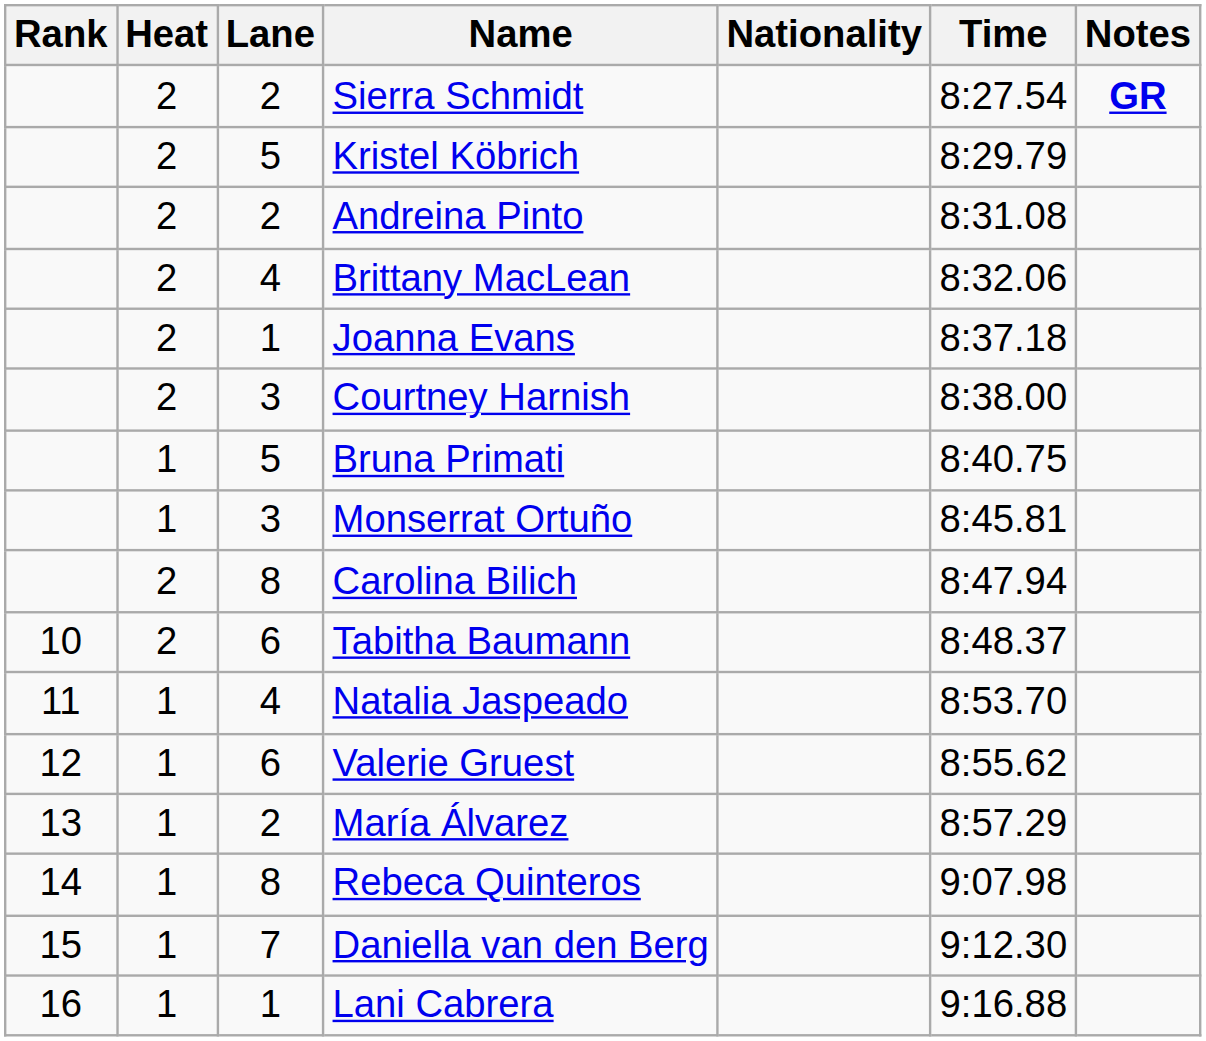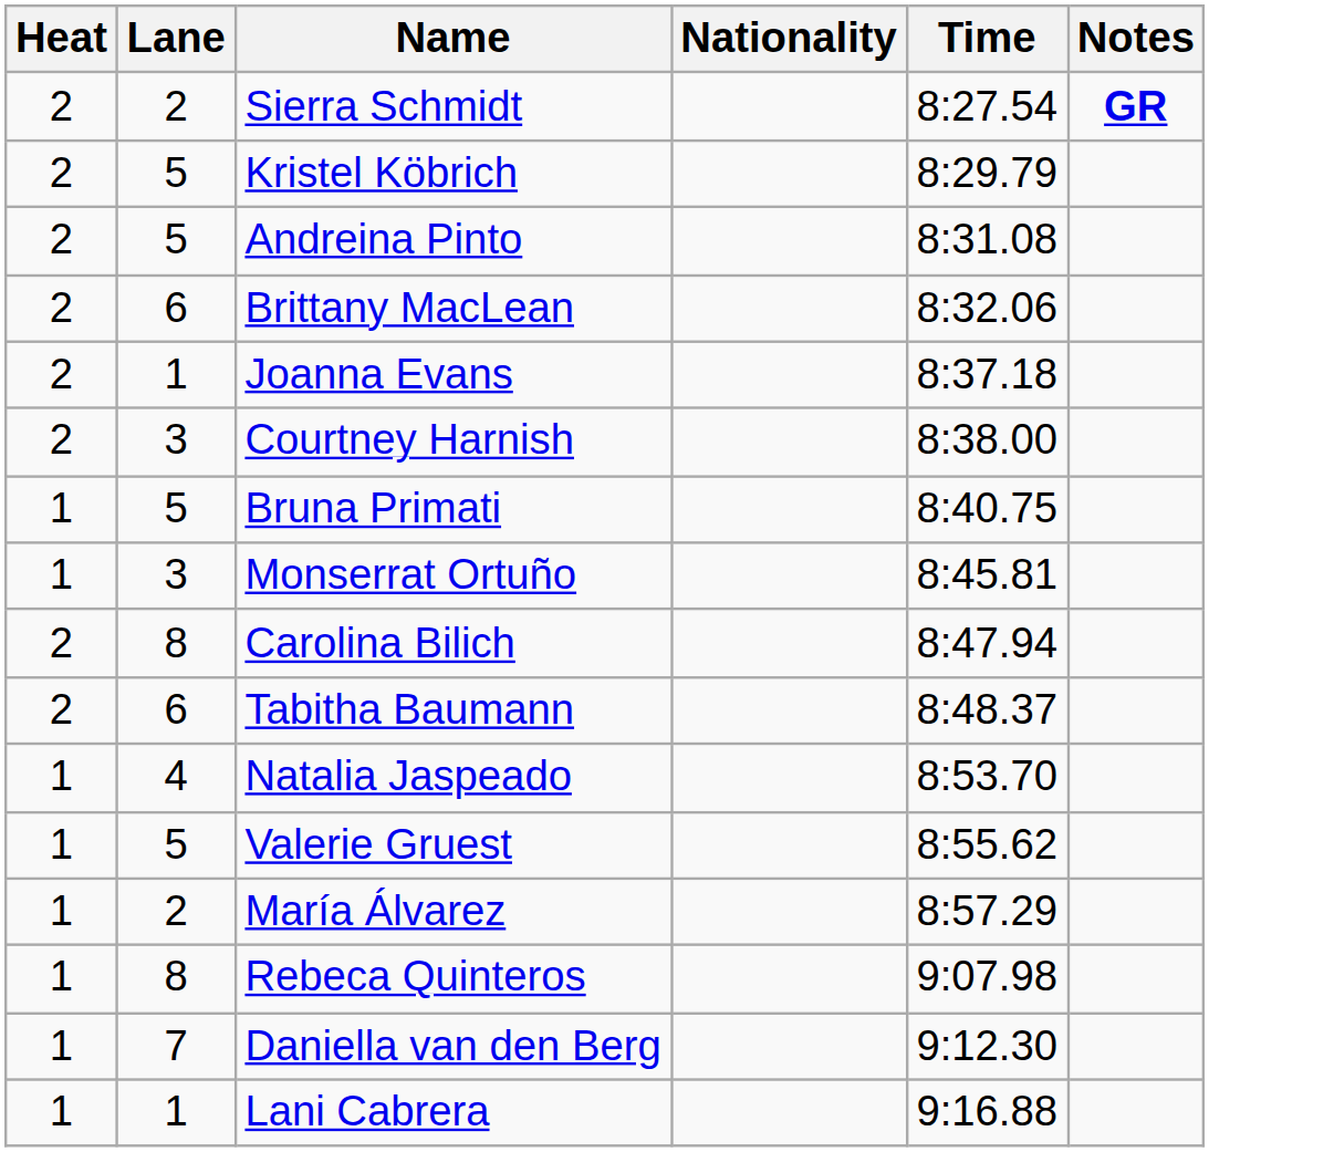- column: Rank | 10 | 11 | 12 | 13 | 14 | 15 | 16
Andreina Pinto | Lane: 2 -> 5
Brittany MacLean | Lane: 4 -> 6
Valerie Gruest | Lane: 6 -> 5
